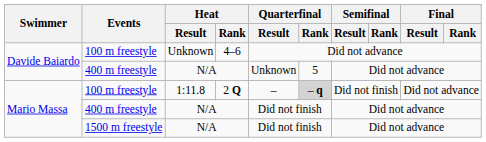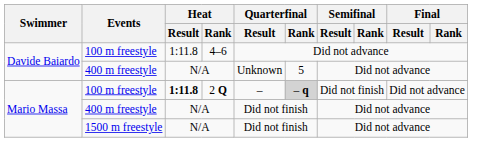Davide Baiardo / 100 m freestyle | Heat / Result: Unknown -> 1:11.8
Mario Massa / 100 m freestyle | Heat / Result: normal -> bold
